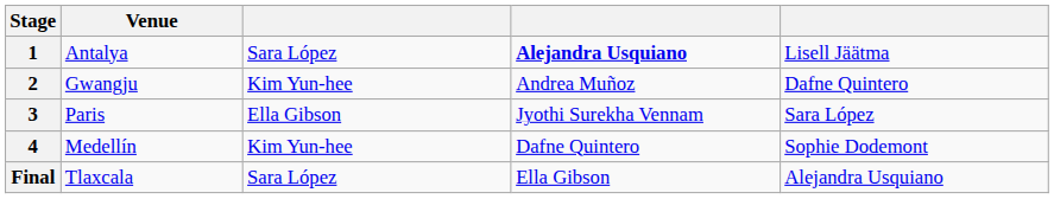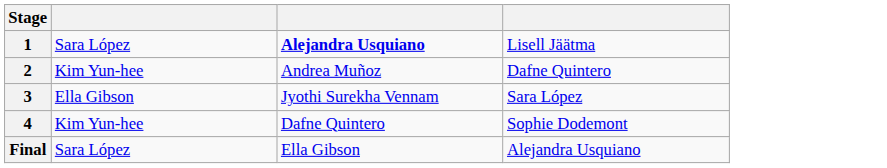- column: Venue | Antalya | Gwangju | Paris | Medellín | Tlaxcala
